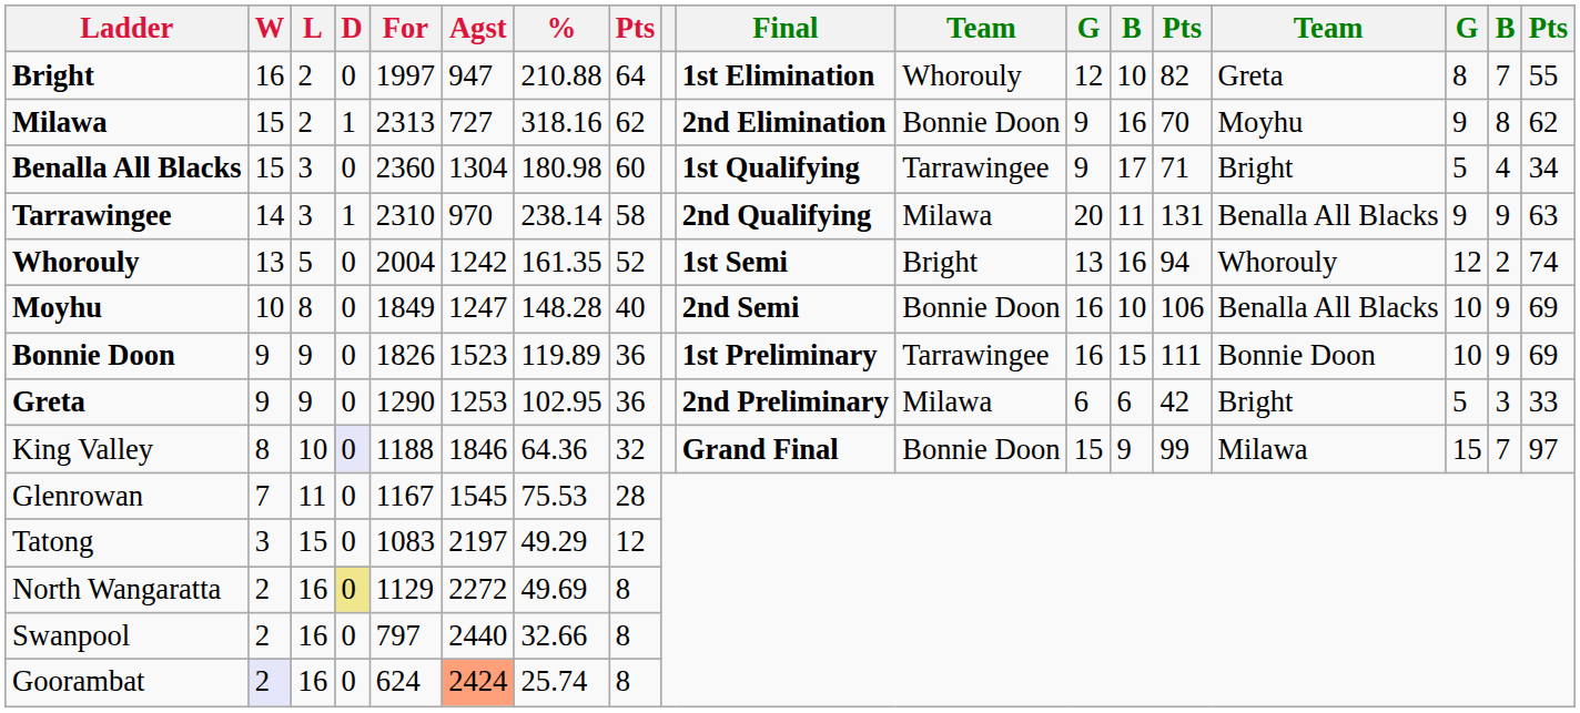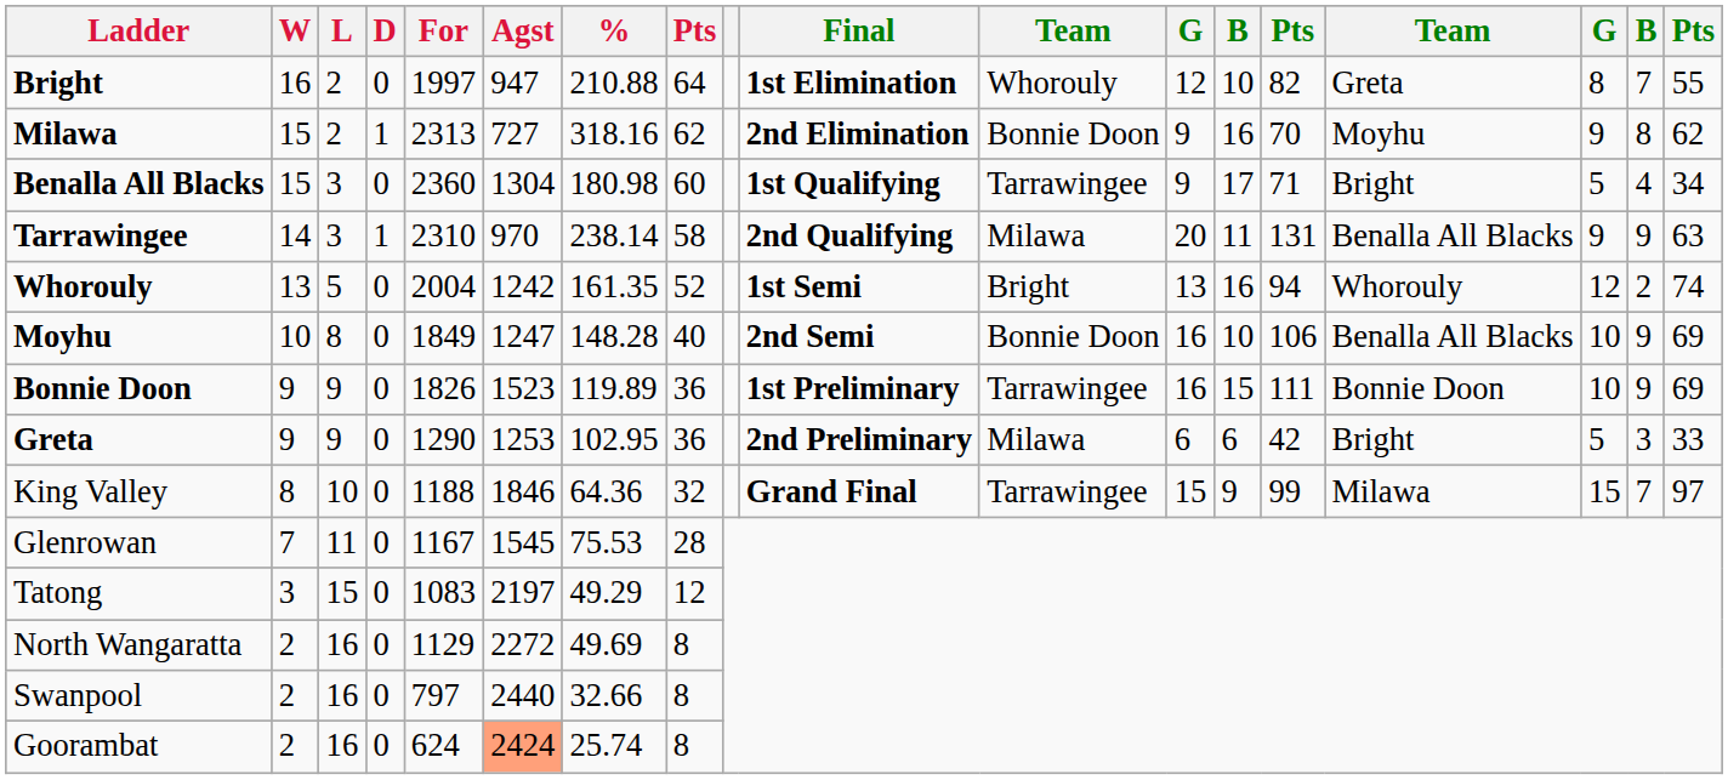King Valley | D: lavender background -> no background
King Valley | column 11: Bonnie Doon -> Tarrawingee
North Wangaratta | D: khaki background -> no background
Goorambat | W: lavender background -> no background
